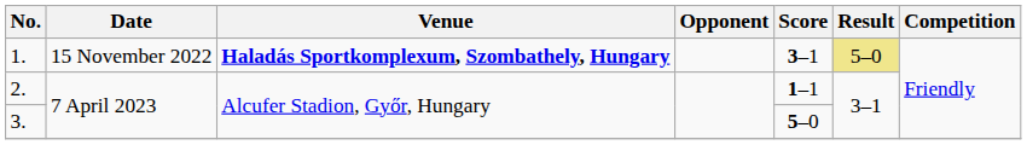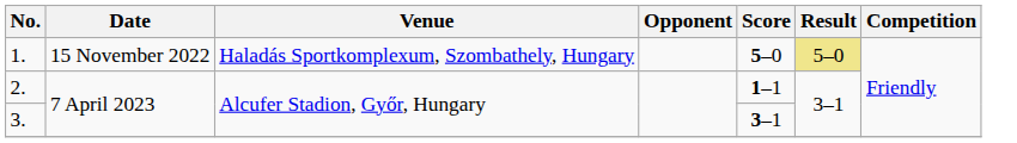1. | Venue: bold -> normal
1. | Score: 3–1 -> 5–0
3. | Score: 5–0 -> 3–1
